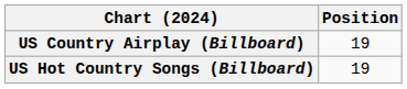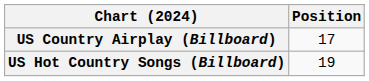US Country Airplay (Billboard) | Position: 19 -> 17
